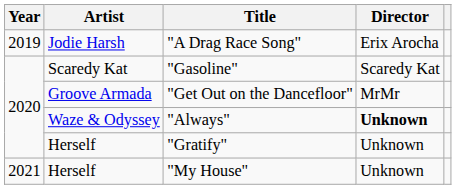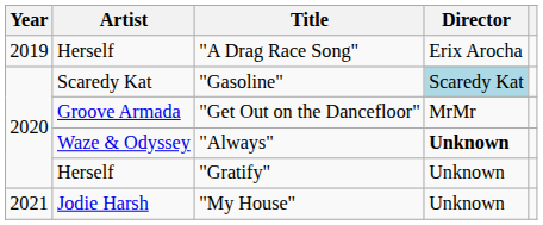"A Drag Race Song" | Artist: Jodie Harsh -> Herself
"Gasoline" | Director: no background -> lightblue background
"My House" | Artist: Herself -> Jodie Harsh
